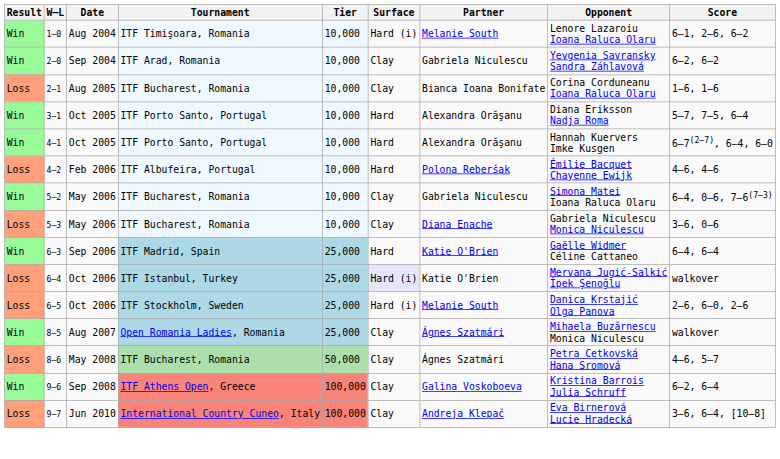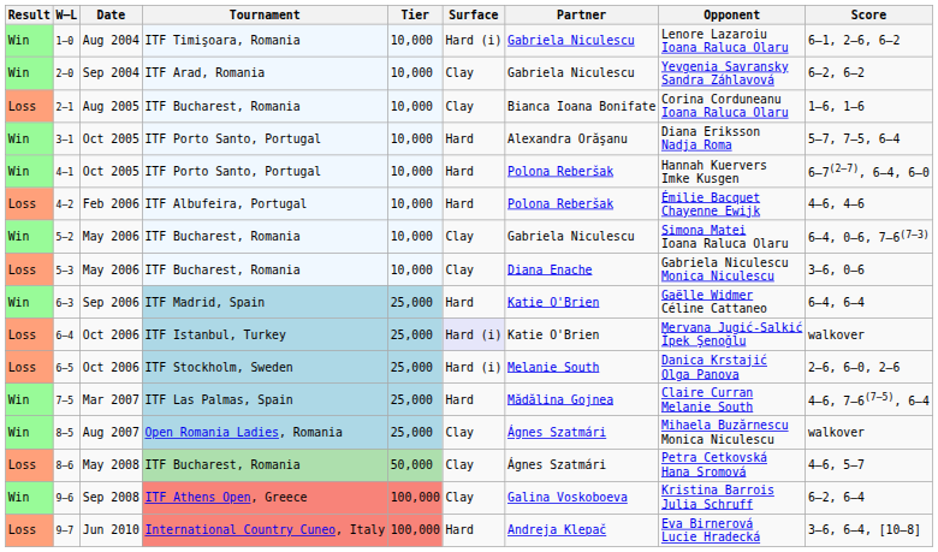1–0 | Partner: Melanie South -> Gabriela Niculescu
4–1 | Partner: Alexandra Orăşanu -> Polona Reberšak
+ row: Win | 7–5 | Mar 2007 | ITF Las Palmas, Spain | 25,000 | Hard | Mădălina Gojnea | Claire Curran Melanie South | 4–6, 7–6(7–5), 6–4
9–7 | Surface: Clay -> Hard
